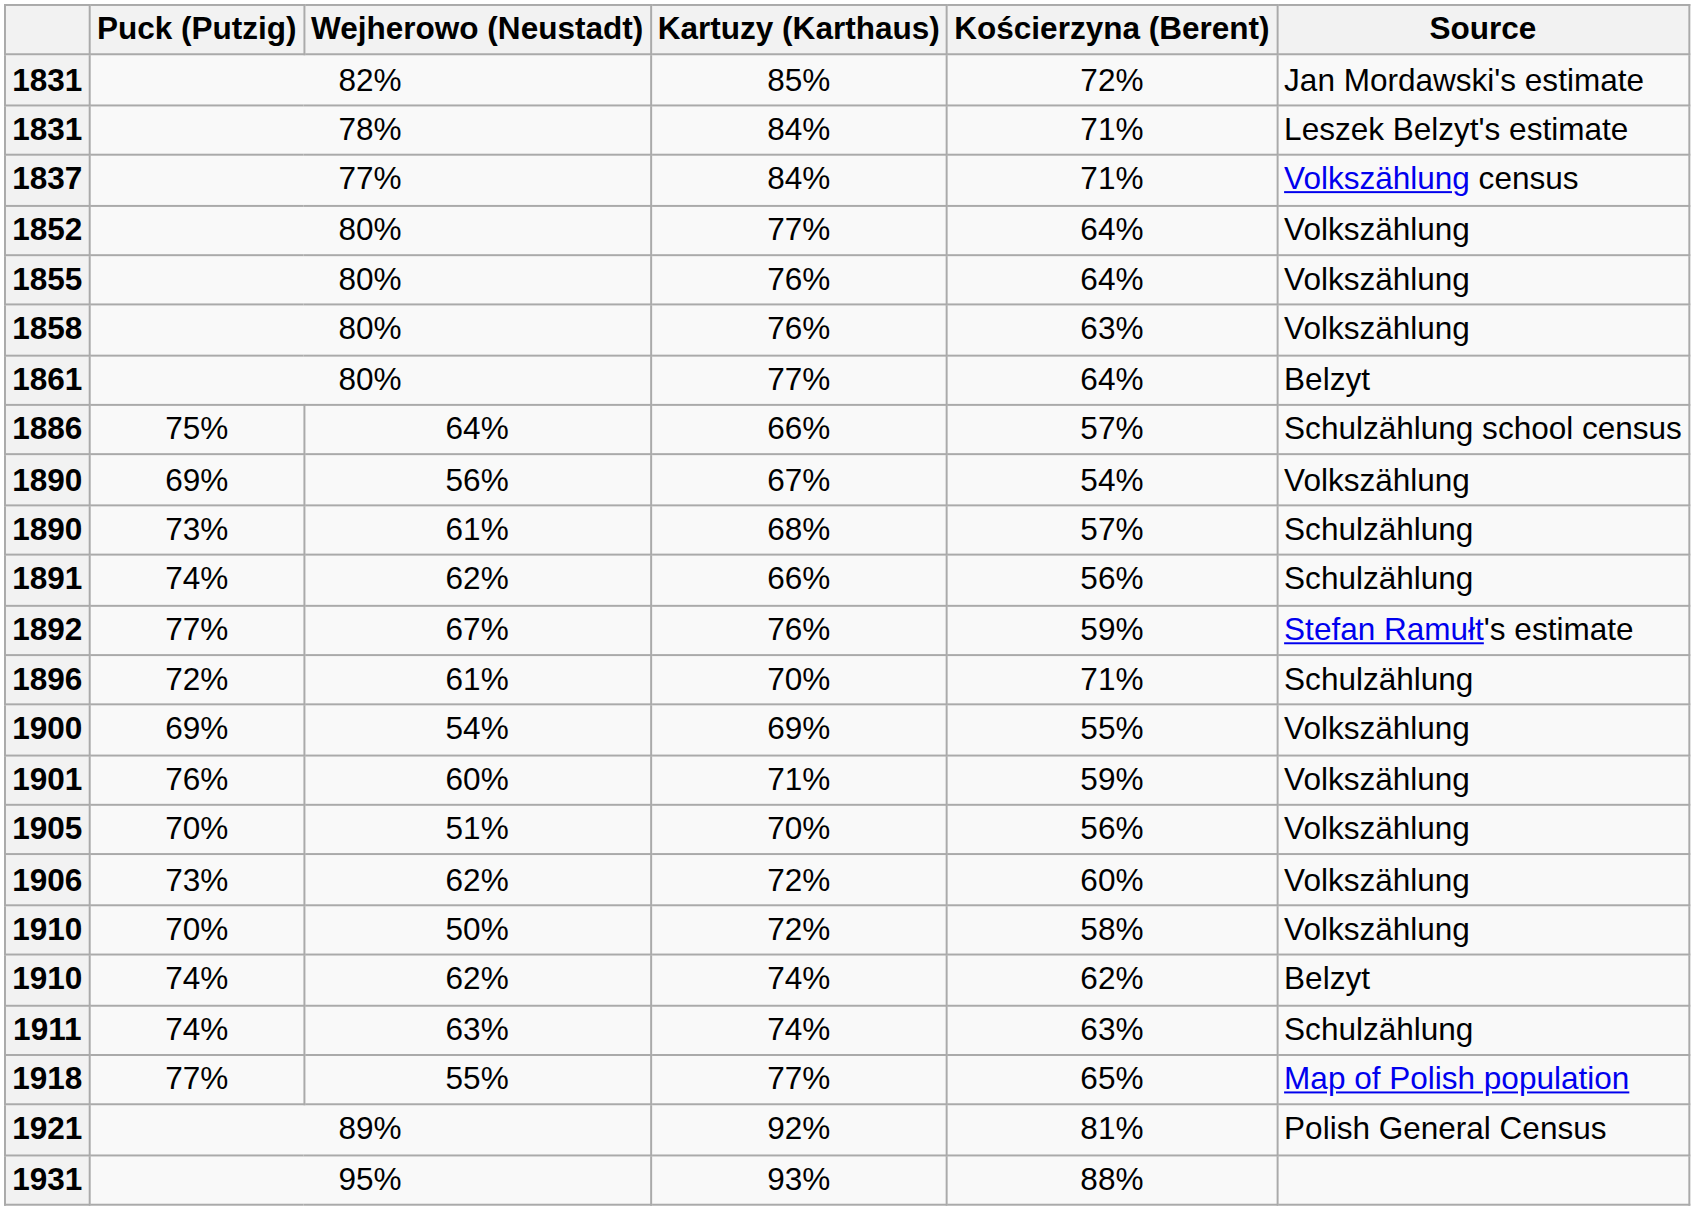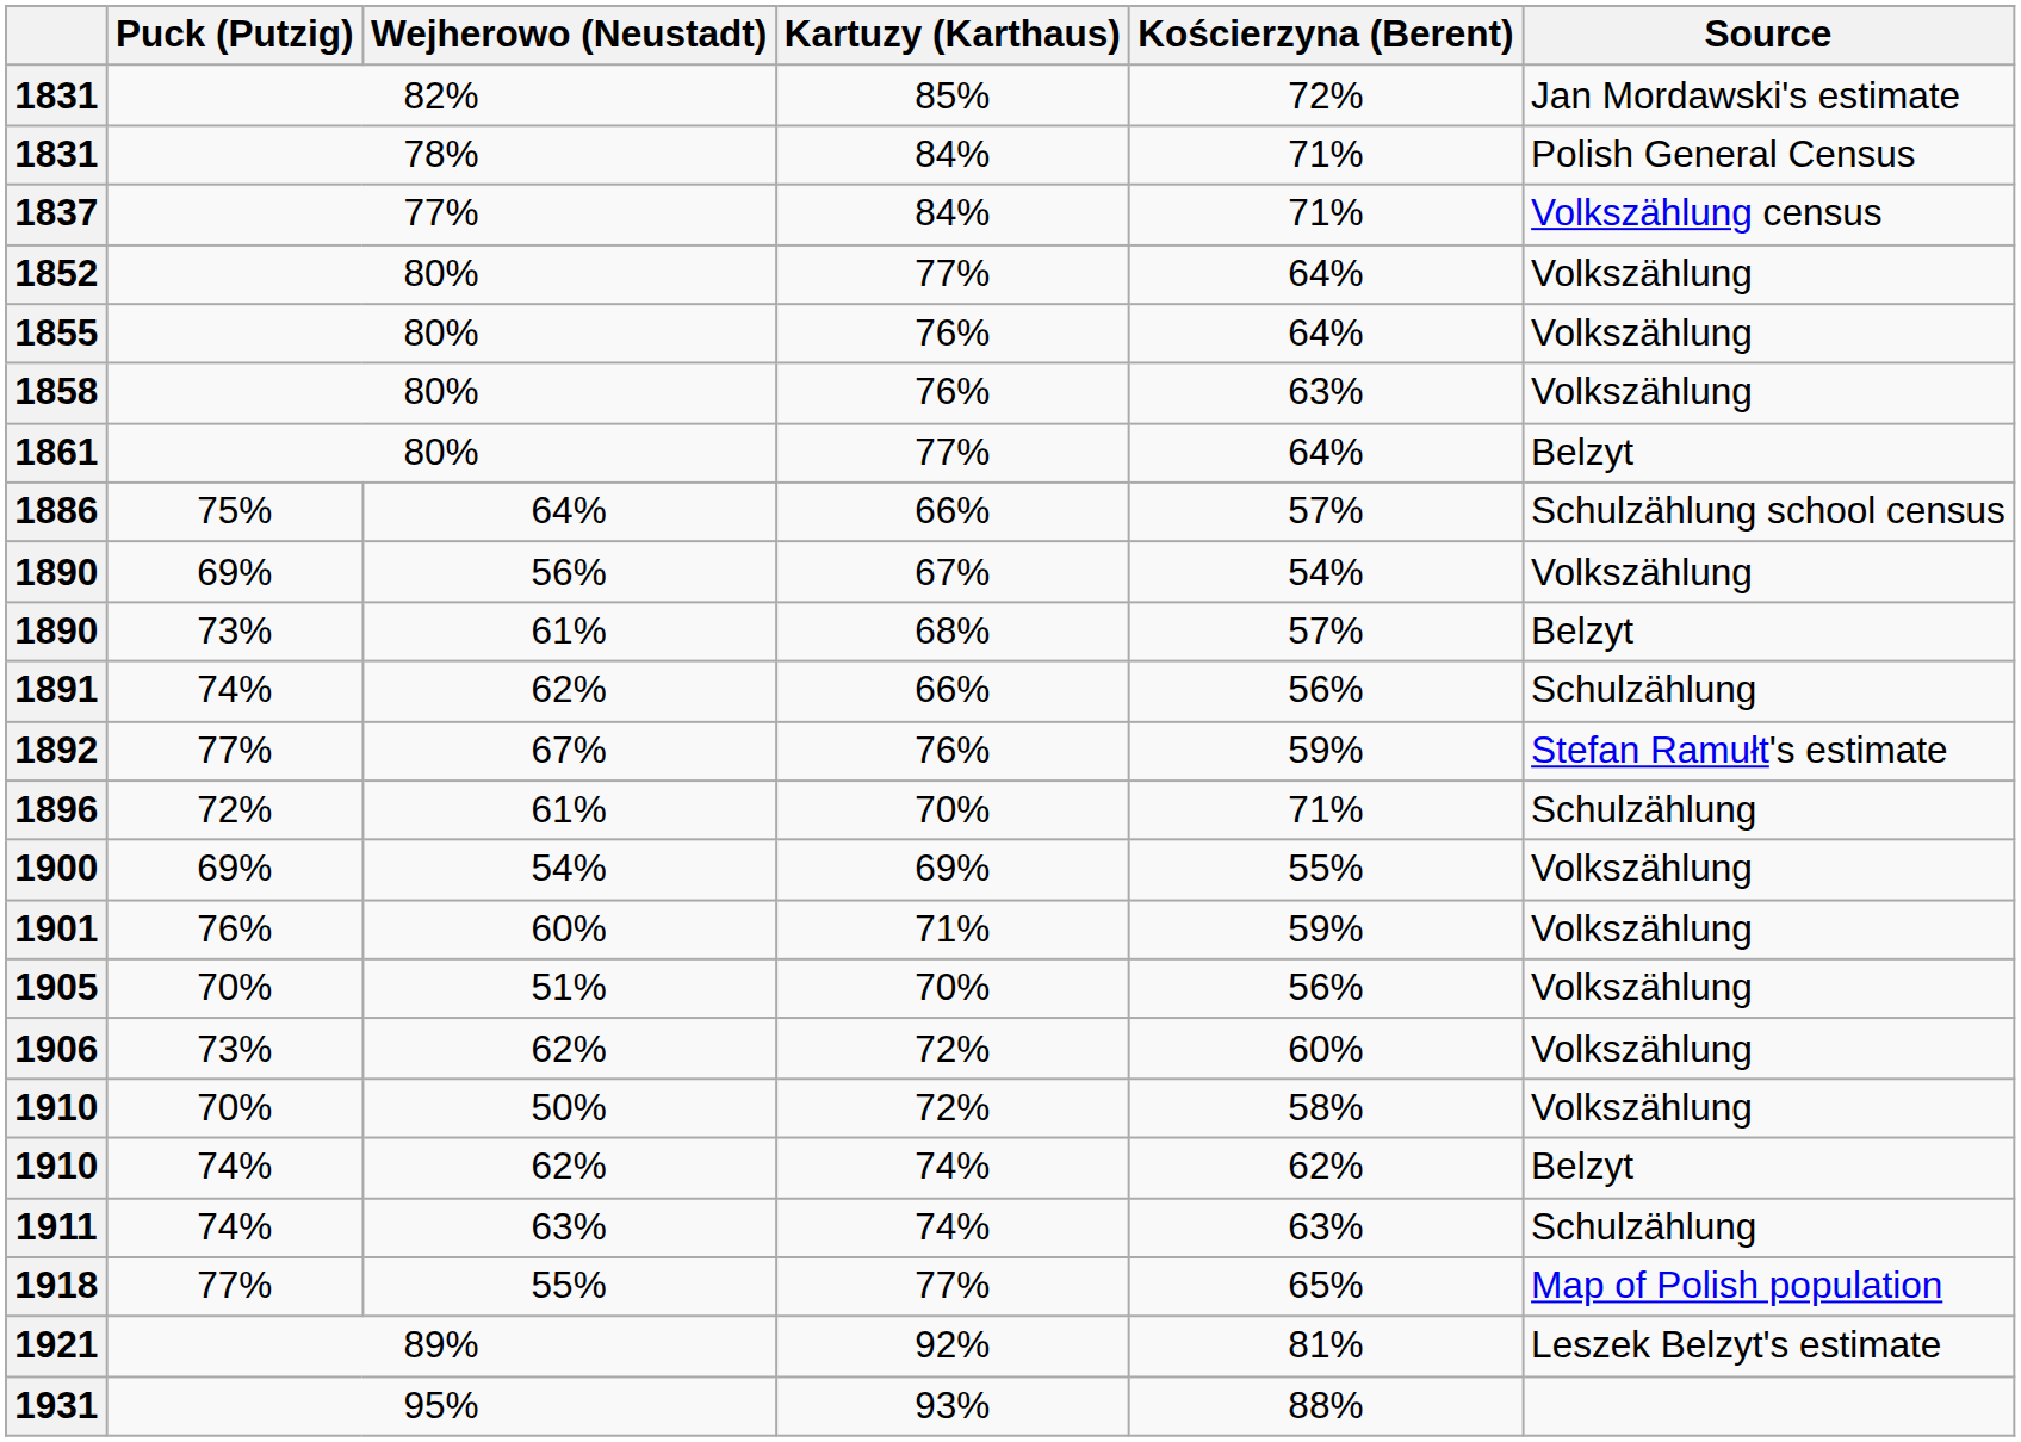1831 / 78% | Source: Leszek Belzyt's estimate -> Polish General Census
1890 / 61% | Source: Schulzählung -> Belzyt
1921 | Source: Polish General Census -> Leszek Belzyt's estimate
